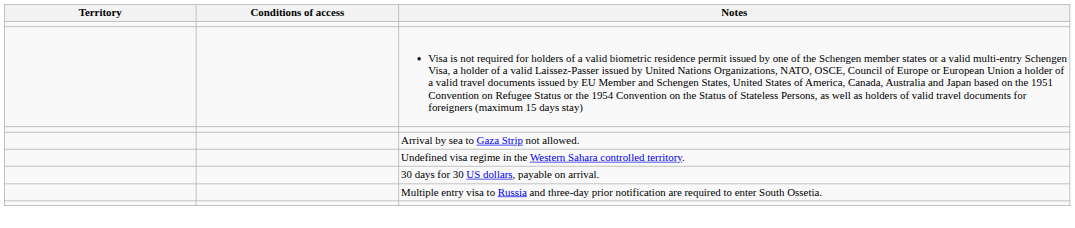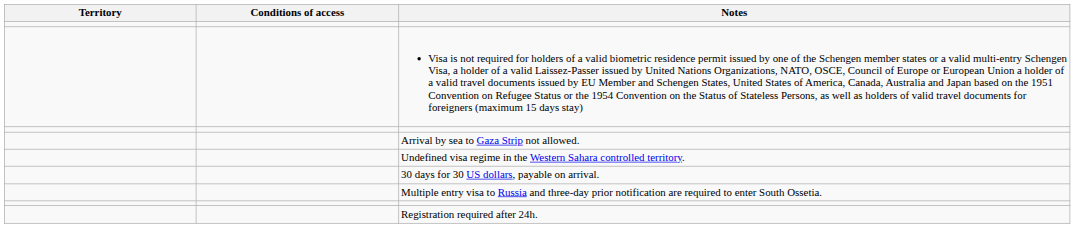+ row: Registration required after 24h.
